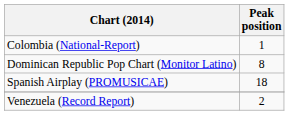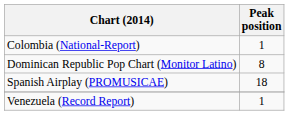Venezuela (Record Report) | Peak position: 2 -> 1
